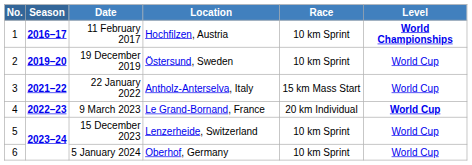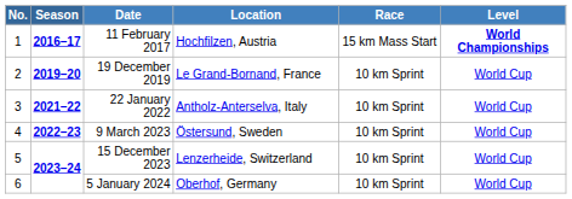11 February 2017 | Race: 10 km Sprint -> 15 km Mass Start
19 December 2019 | Location: Östersund, Sweden -> Le Grand-Bornand, France
22 January 2022 | Race: 15 km Mass Start -> 10 km Sprint
9 March 2023 | Location: Le Grand-Bornand, France -> Östersund, Sweden
9 March 2023 | Race: 20 km Individual -> 10 km Sprint
9 March 2023 | Level: bold -> normal
